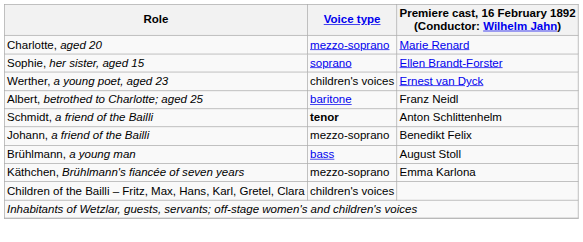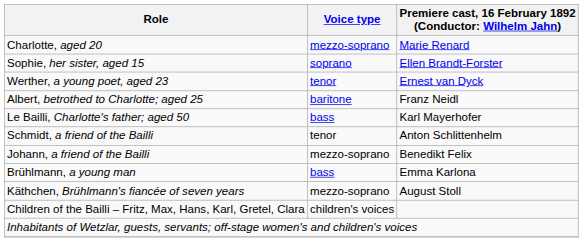Werther, a young poet, aged 23 | Voice type: children's voices -> tenor
+ row: Le Bailli, Charlotte's father; aged 50 | bass | Karl Mayerhofer
Schmidt, a friend of the Bailli | Voice type: bold -> normal
Brühlmann, a young man | column 3: August Stoll -> Emma Karlona
Käthchen, Brühlmann's fiancée of seven years | column 3: Emma Karlona -> August Stoll
